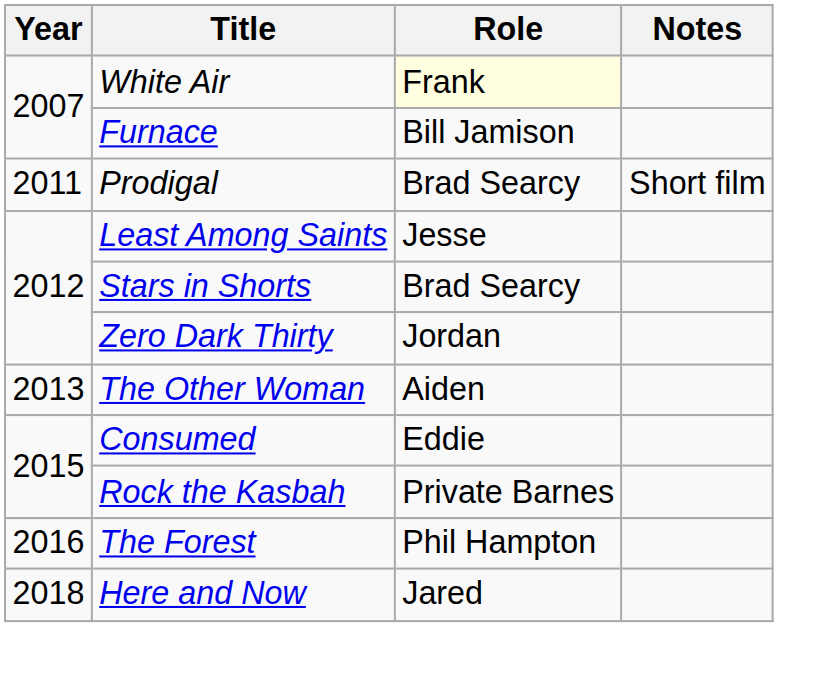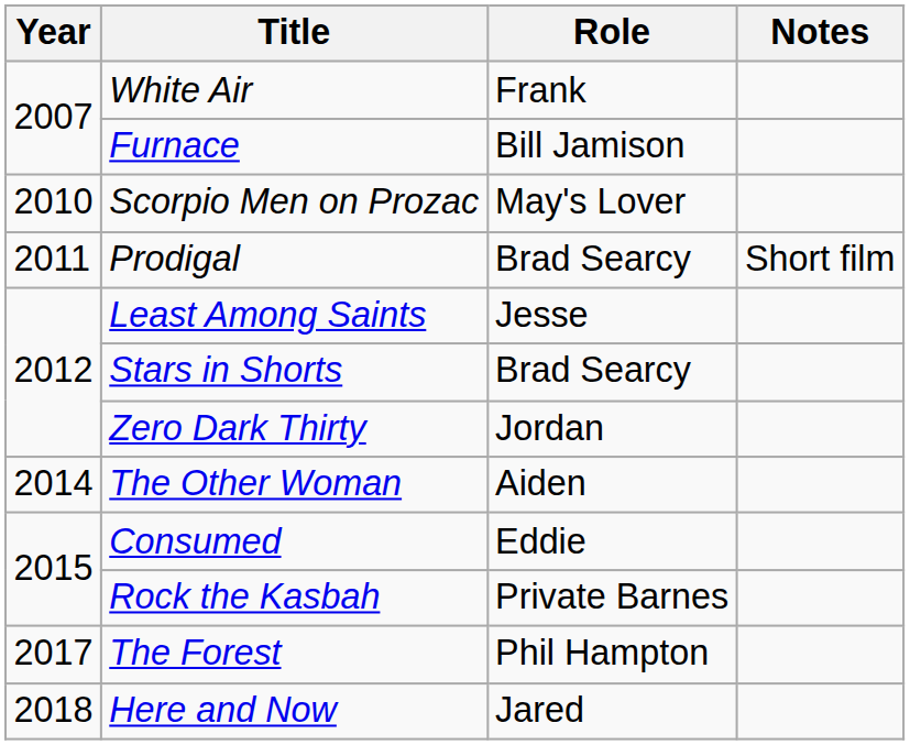White Air | Role: lightyellow background -> no background
+ row: 2010 | Scorpio Men on Prozac | May's Lover
The Other Woman | Year: 2013 -> 2014
The Forest | Year: 2016 -> 2017
